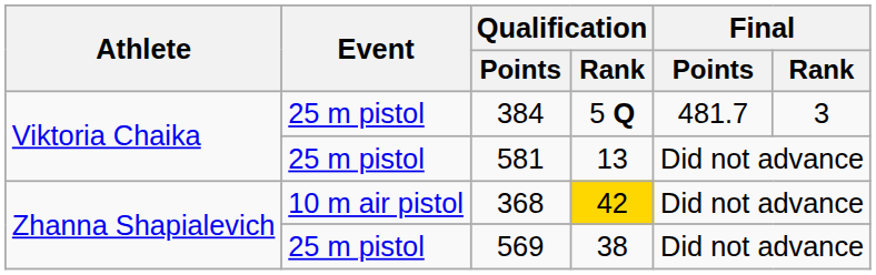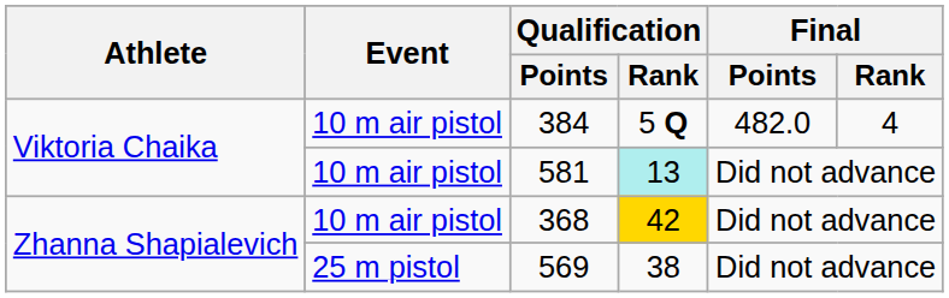384 | Event: 25 m pistol -> 10 m air pistol
384 | Final / Points: 481.7 -> 482.0
384 | Final / Rank: 3 -> 4
581 | Event: 25 m pistol -> 10 m air pistol
581 | Qualification / Rank: no background -> paleturquoise background
